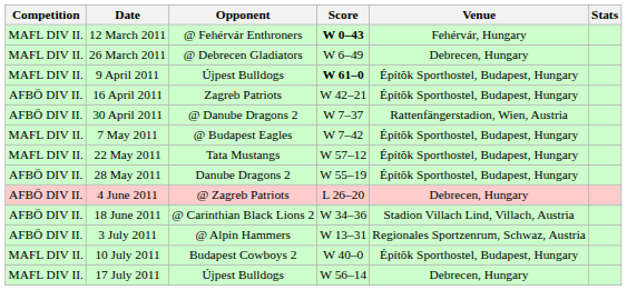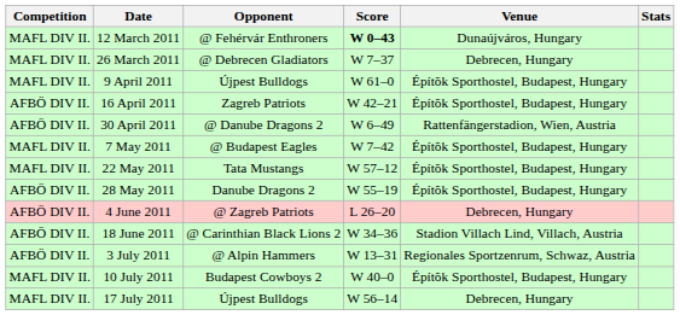12 March 2011 | Venue: Fehérvár, Hungary -> Dunaújváros, Hungary
26 March 2011 | Score: W 6–49 -> W 7–37
9 April 2011 | Score: bold -> normal
30 April 2011 | Score: W 7–37 -> W 6–49
